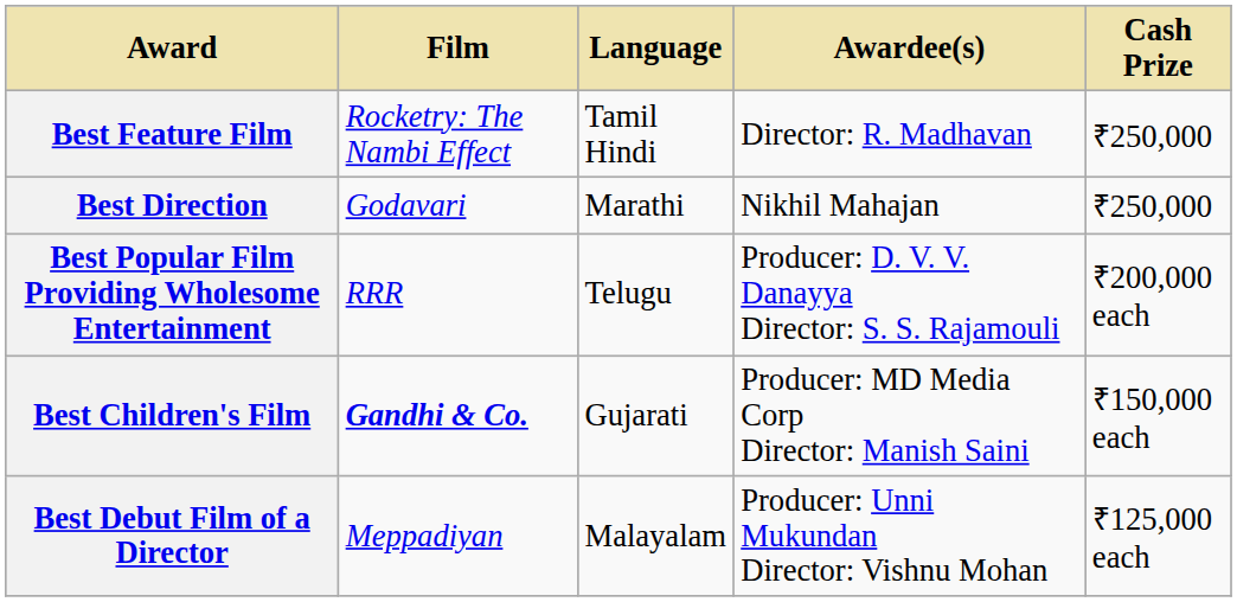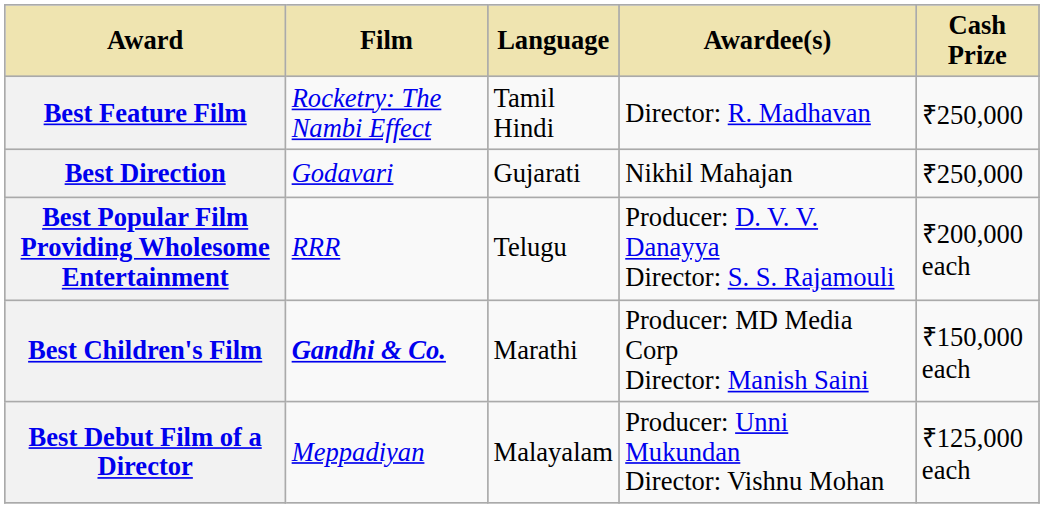Best Direction | Language: Marathi -> Gujarati
Best Children's Film | Language: Gujarati -> Marathi
